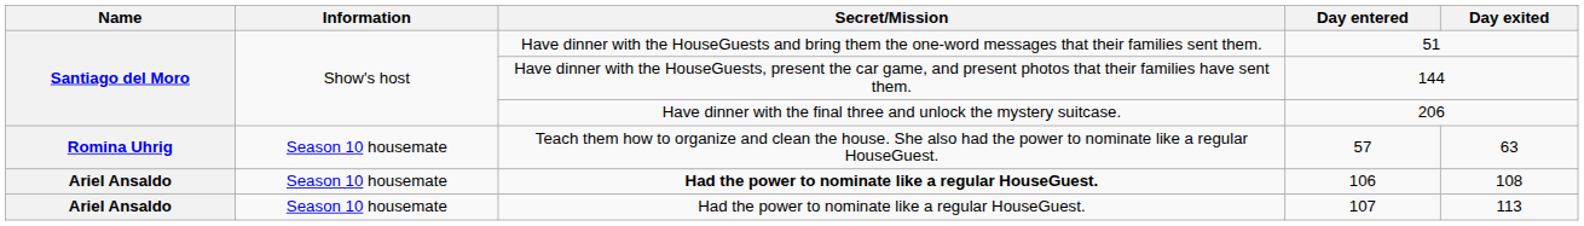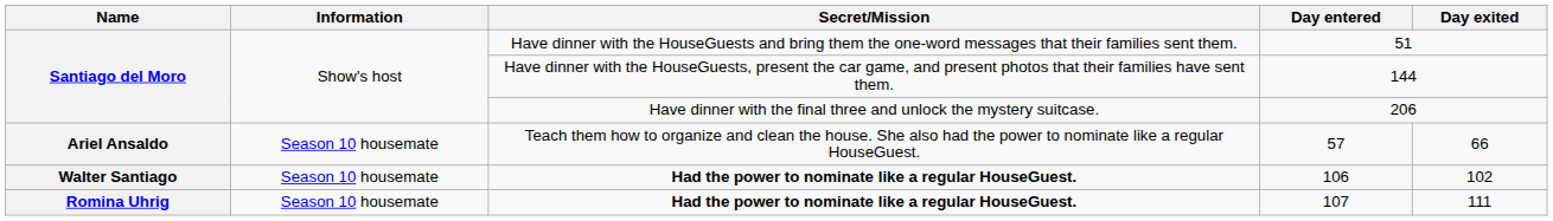57 | Name: Romina Uhrig -> Ariel Ansaldo
57 | Day exited: 63 -> 66
106 | Name: Ariel Ansaldo -> Walter Santiago
106 | Day exited: 108 -> 102
107 | Name: Ariel Ansaldo -> Romina Uhrig
107 | Secret/Mission: normal -> bold
107 | Day exited: 113 -> 111
